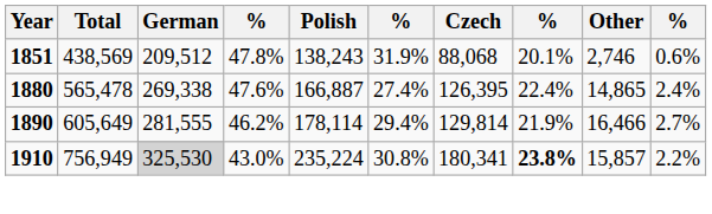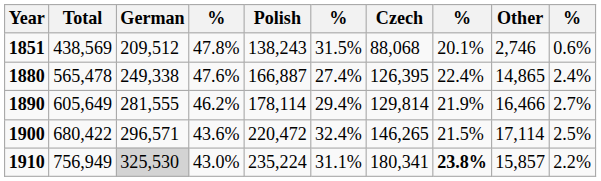1851 | column 6: 31.9% -> 31.5%
1880 | German: 269,338 -> 249,338
+ row: 1900 | 680,422 | 296,571 | 43.6% | 220,472 | 32.4% | 146,265 | 21.5% | 17,114 | 2.5%
1910 | column 6: 30.8% -> 31.1%
